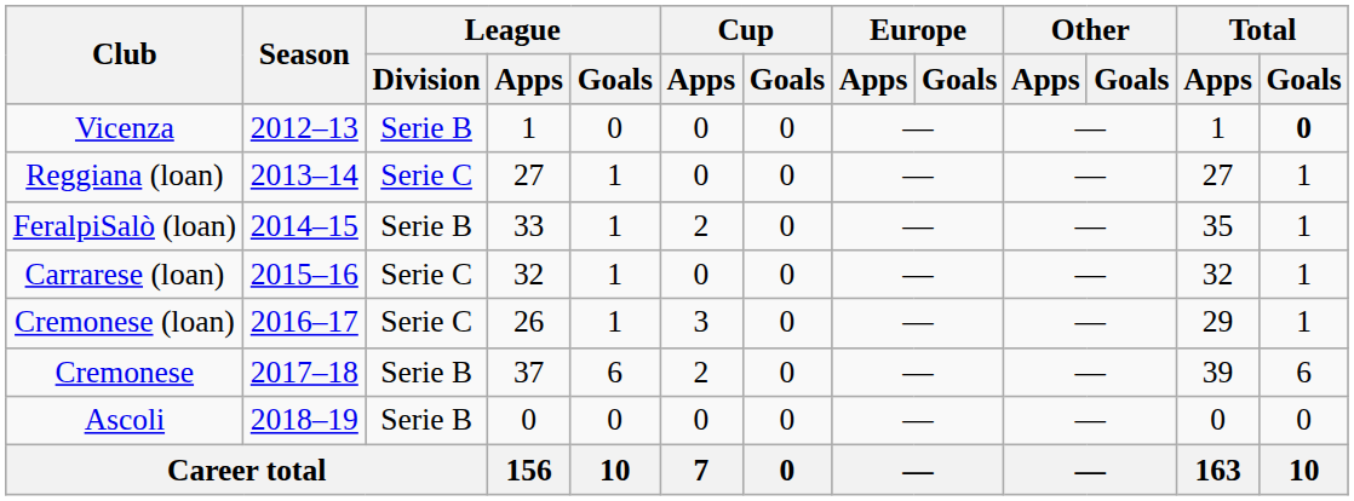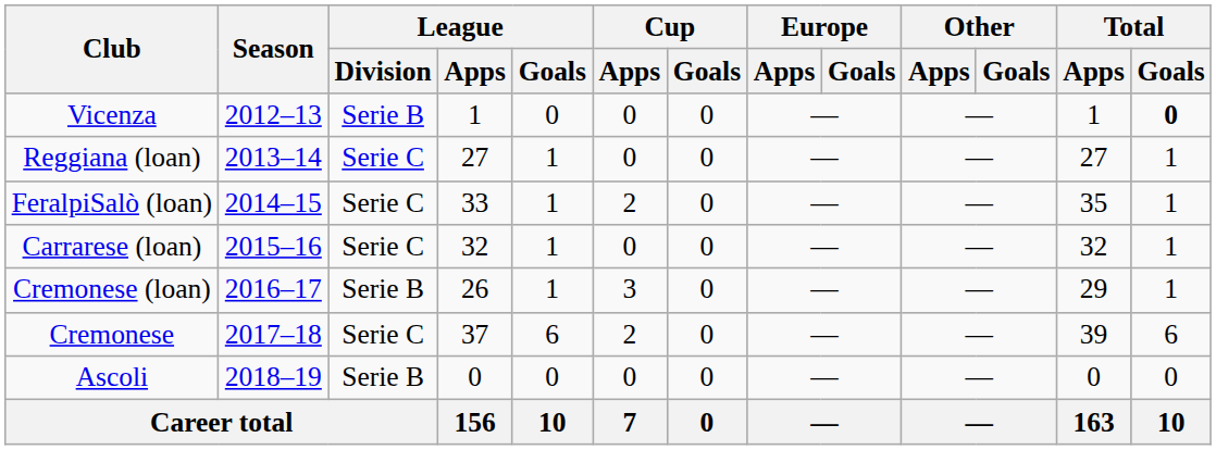FeralpiSalò (loan) | League / Division: Serie B -> Serie C
Cremonese (loan) | League / Division: Serie C -> Serie B
Cremonese | League / Division: Serie B -> Serie C
